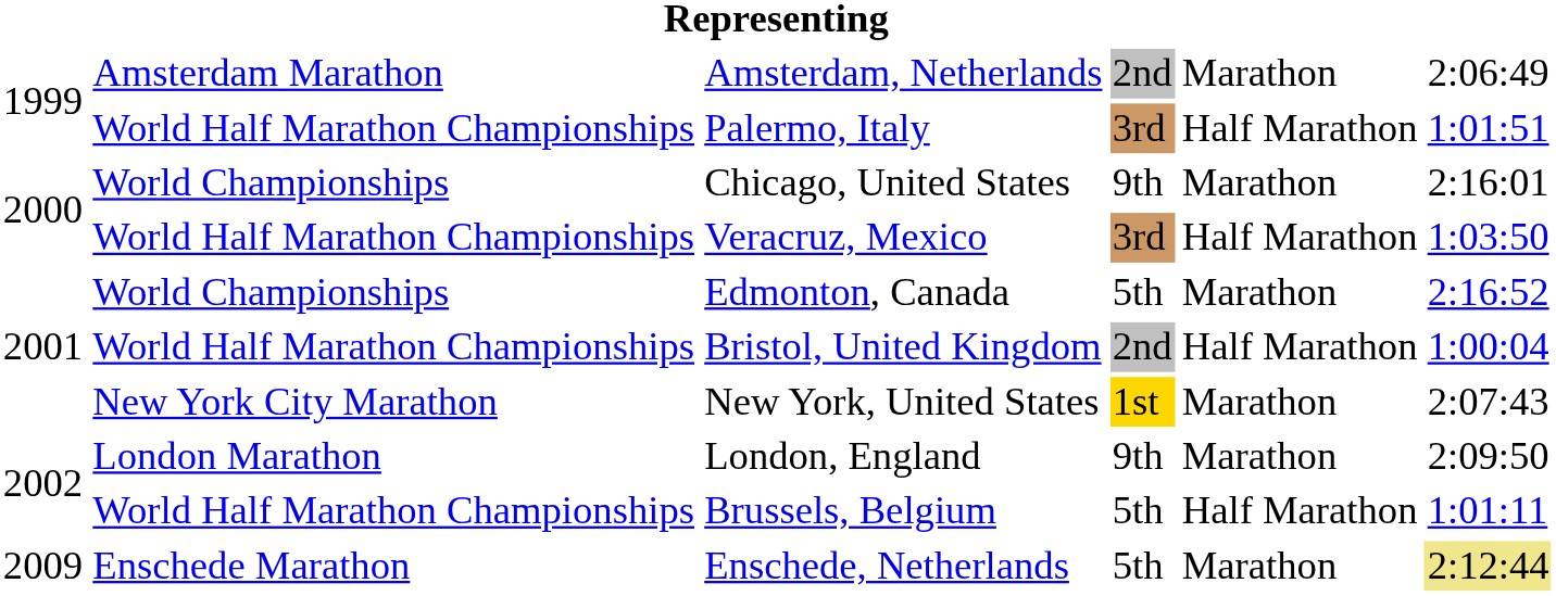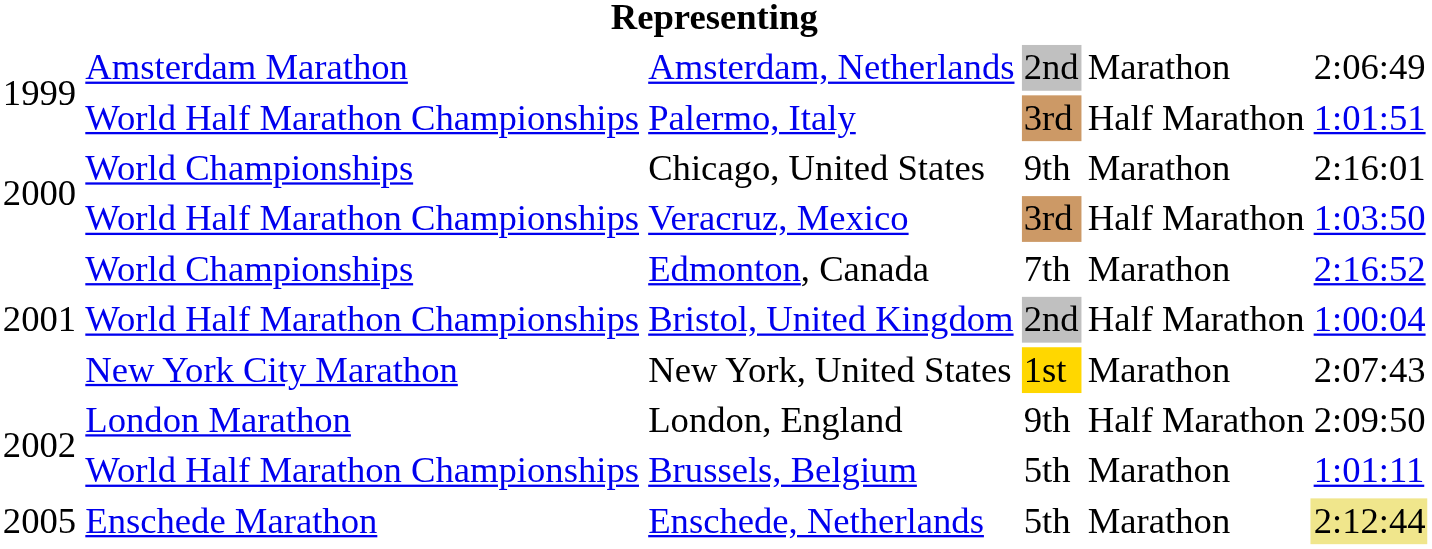Edmonton, Canada | column 4: 5th -> 7th
London, England | column 5: Marathon -> Half Marathon
Brussels, Belgium | column 5: Half Marathon -> Marathon
Enschede, Netherlands | column 1: 2009 -> 2005
